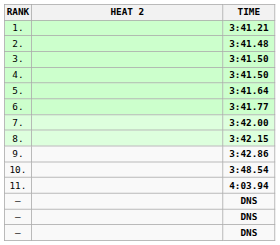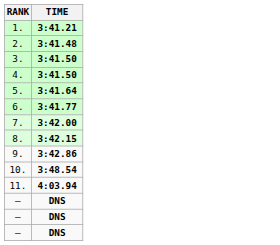- column: HEAT 2
